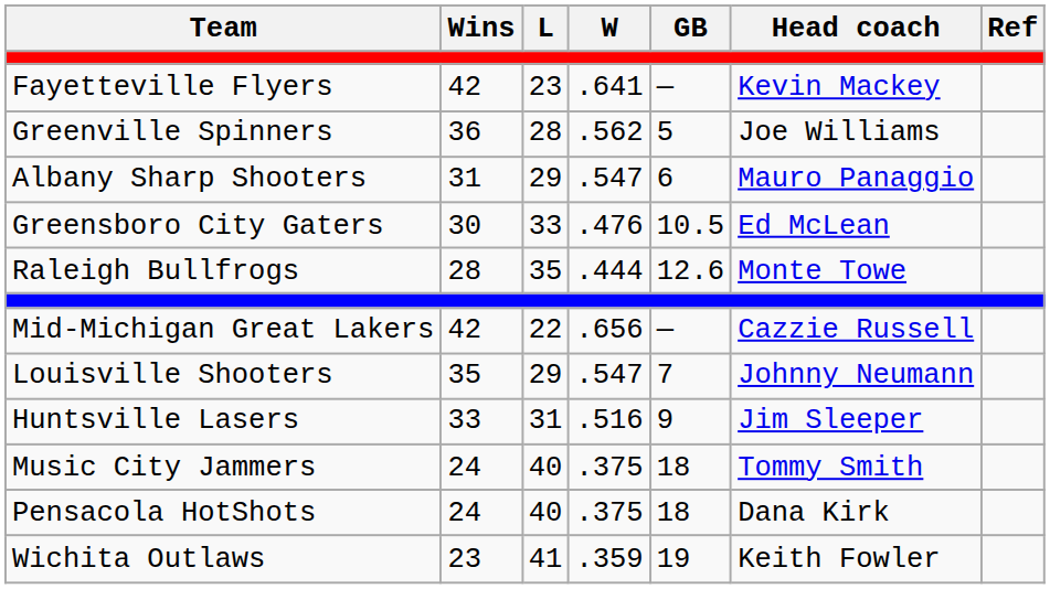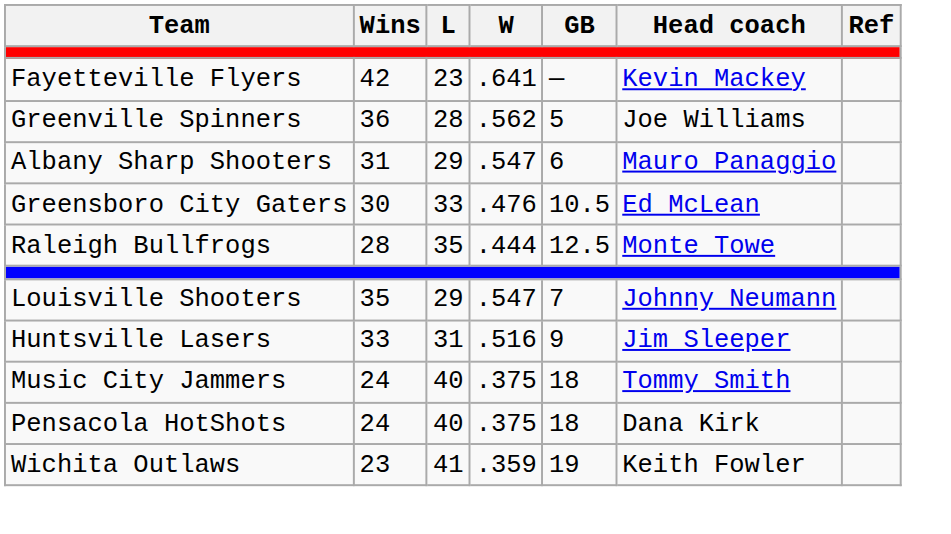Raleigh Bullfrogs | GB: 12.6 -> 12.5
- row: Mid-Michigan Great Lakers | 42 | 22 | .656 | — | Cazzie Russell
